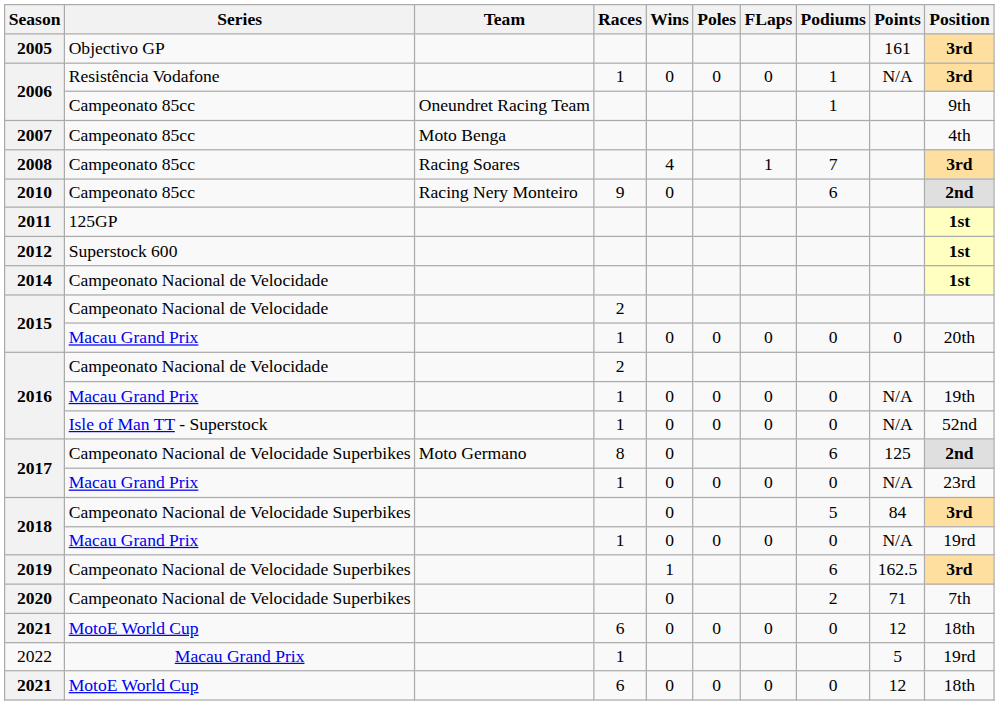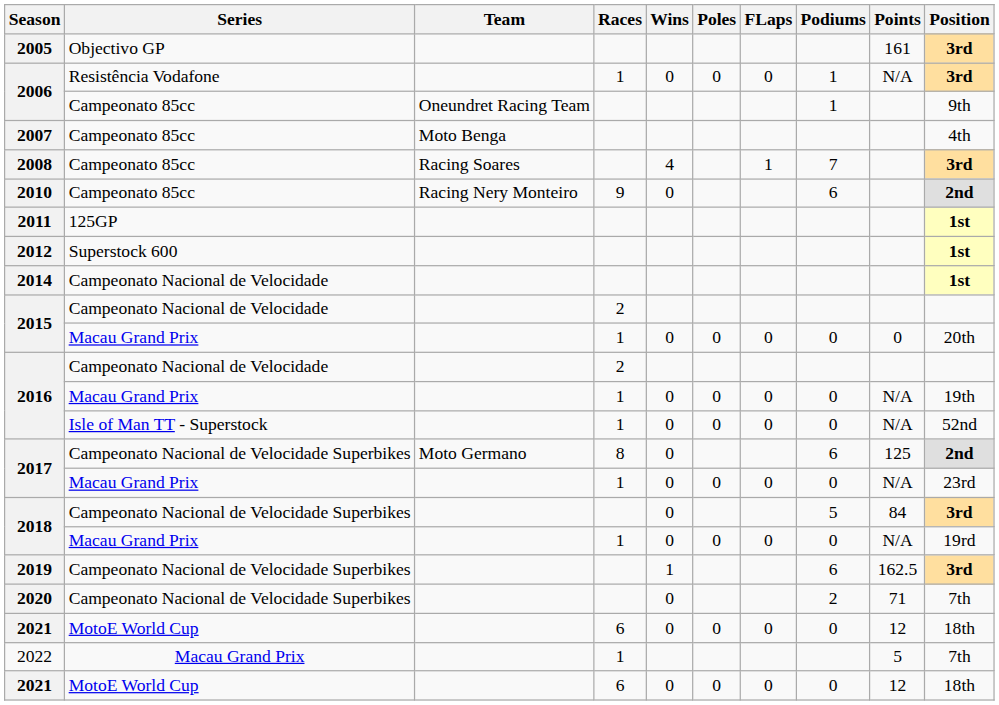2022 | Position: 19rd -> 7th
